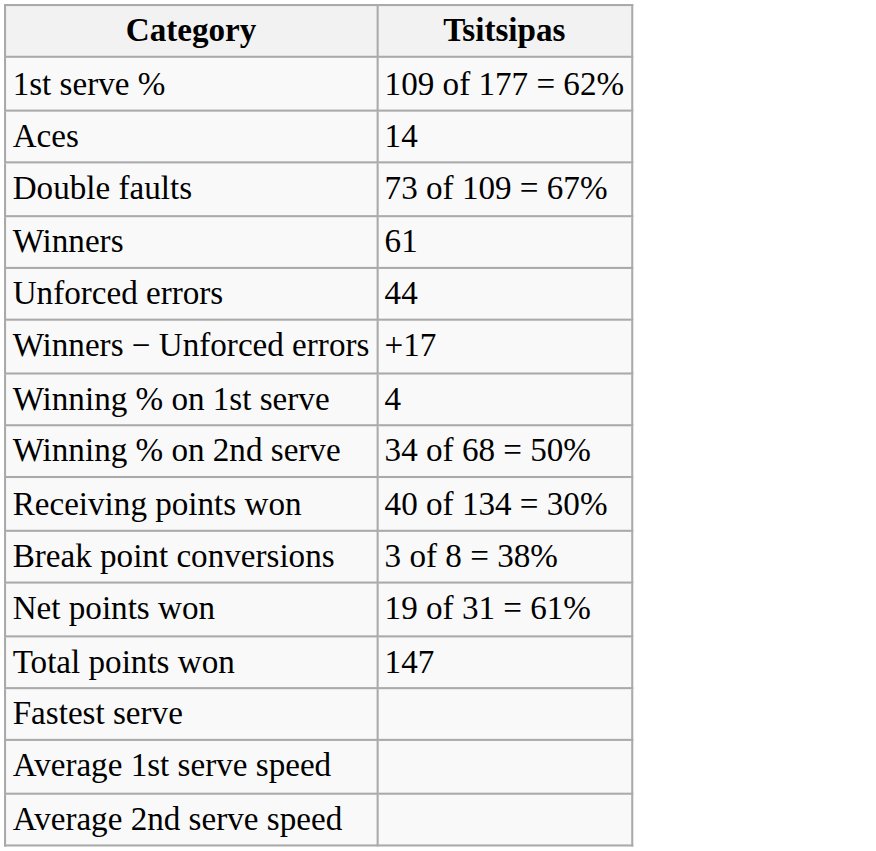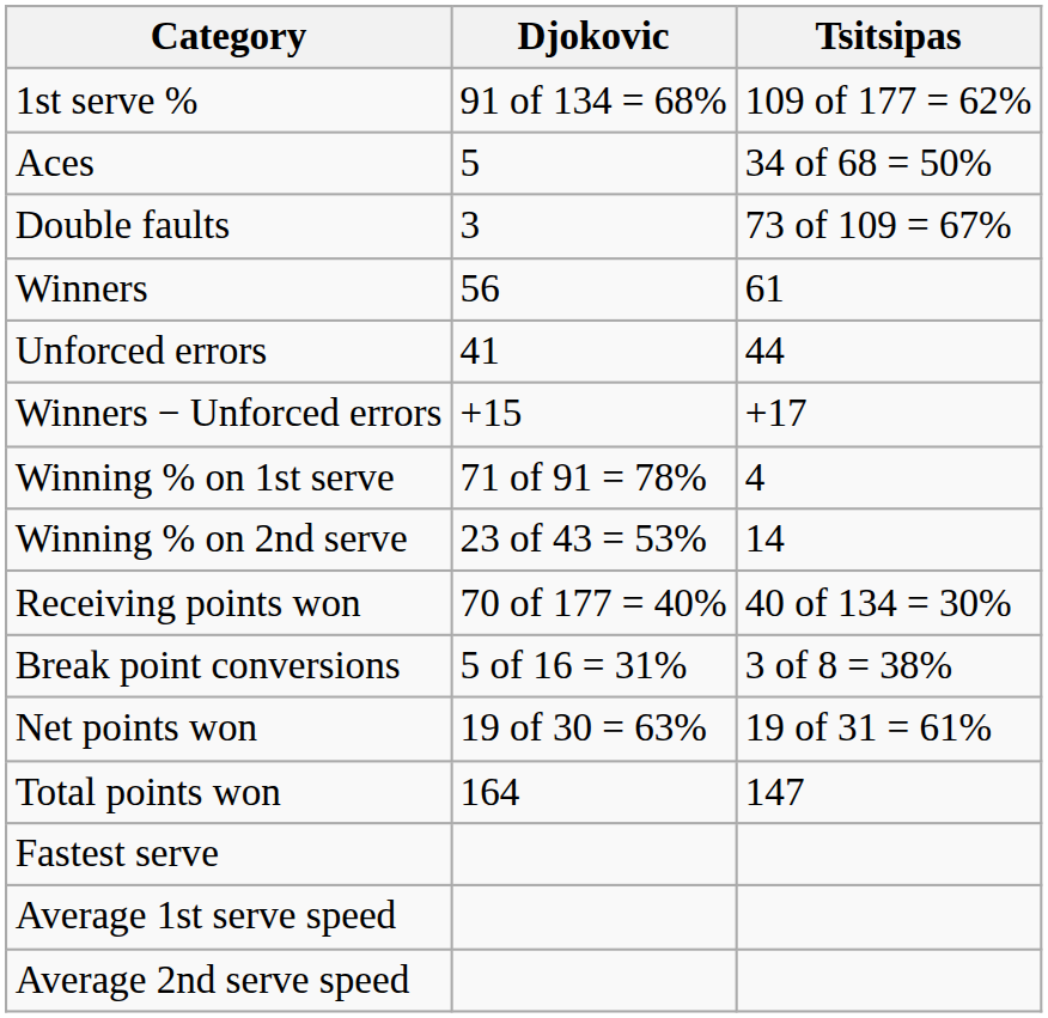+ column: Djokovic | 91 of 134 = 68% | 5 | 3 | 56 | 41 | +15 | 71 of 91 = 78% | 23 of 43 = 53% | 70 of 177 = 40% | 5 of 16 = 31% | 19 of 30 = 63% | 164
Aces | Tsitsipas: 14 -> 34 of 68 = 50%
Winning % on 2nd serve | Tsitsipas: 34 of 68 = 50% -> 14
